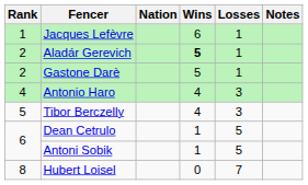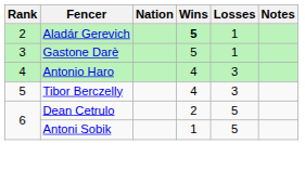- row: 1 | Jacques Lefèvre | 6 | 1
Gastone Darè | Rank: 2 -> 3
Dean Cetrulo | Wins: 1 -> 2
- row: 8 | Hubert Loisel | 0 | 7
